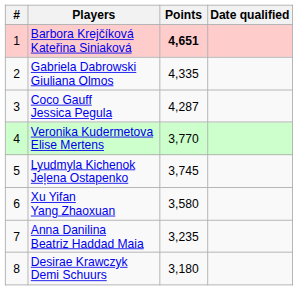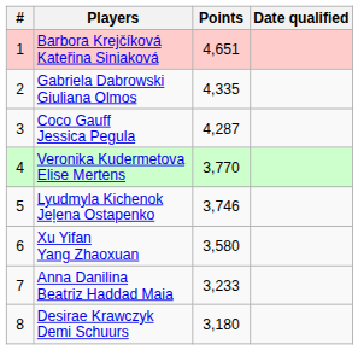Barbora Krejčíková Kateřina Siniaková | Points: bold -> normal
Lyudmyla Kichenok Jeļena Ostapenko | Points: 3,745 -> 3,746
Anna Danilina Beatriz Haddad Maia | Points: 3,235 -> 3,233
